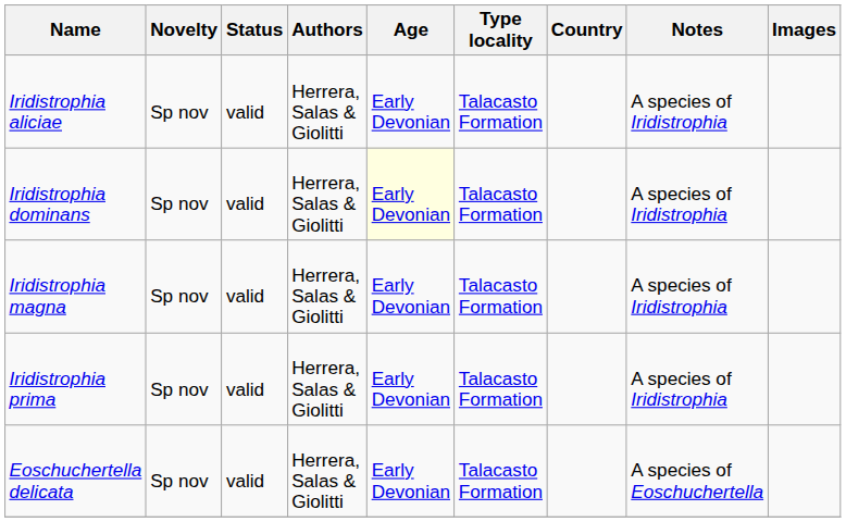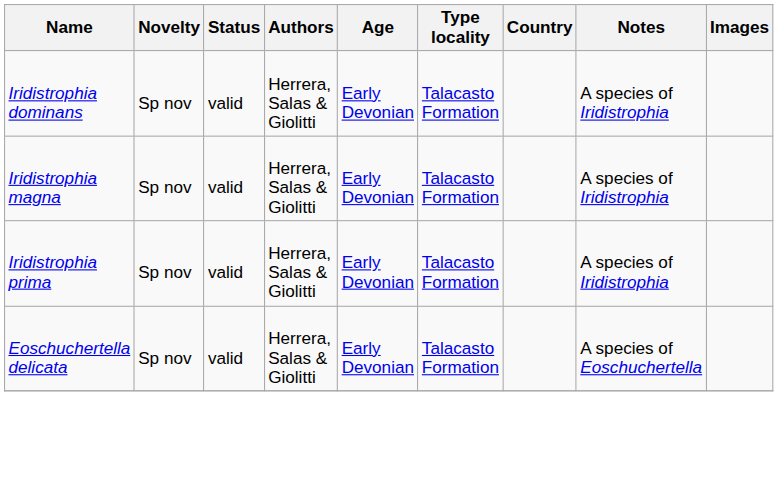- row: Iridistrophia aliciae | Sp nov | valid | Herrera, Salas & Giolitti | Early Devonian | Talacasto Formation | A species of Iridistrophia
Iridistrophia dominans | Age: lightyellow background -> no background
